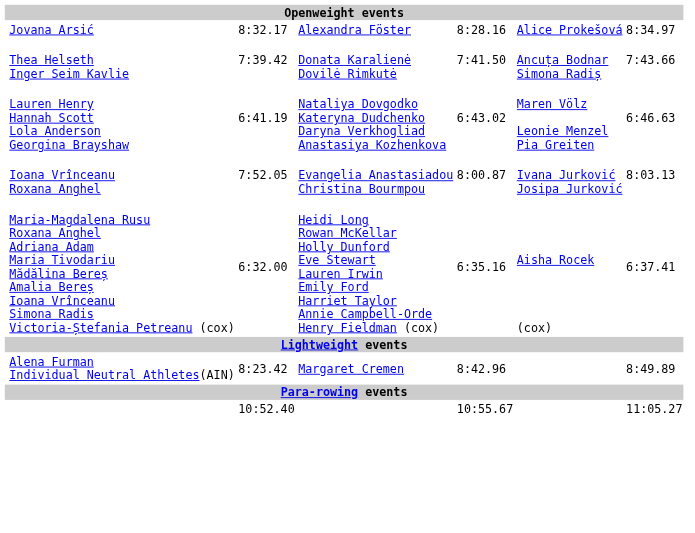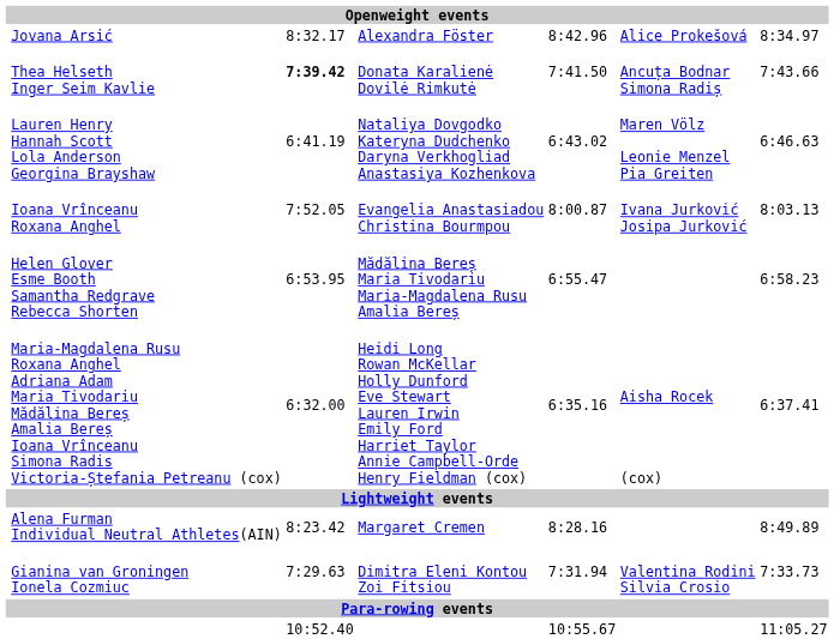Jovana Arsić | column 5: 8:28.16 -> 8:42.96
Thea Helseth Inger Seim Kavlie | column 3: normal -> bold
+ row: Helen Glover Esme Booth Samantha Redgrave Rebecca Shorten | 6:53.95 | Mădălina Bereș Maria Tivodariu Maria-Magdalena Rusu Amalia Bereș | 6:55.47 | 6:58.23
Alena Furman Individual Neutral Athletes(AIN) | column 5: 8:42.96 -> 8:28.16
+ row: Gianina van Groningen Ionela Cozmiuc | 7:29.63 | Dimitra Eleni Kontou Zoi Fitsiou | 7:31.94 | Valentina Rodini Silvia Crosio | 7:33.73
